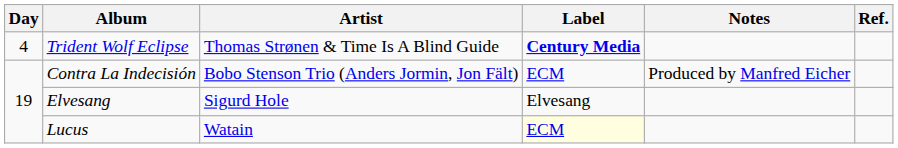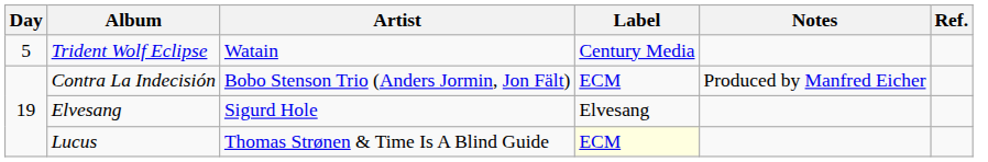Trident Wolf Eclipse | Day: 4 -> 5
Trident Wolf Eclipse | Artist: Thomas Strønen & Time Is A Blind Guide -> Watain
Trident Wolf Eclipse | Label: bold -> normal
Lucus | Artist: Watain -> Thomas Strønen & Time Is A Blind Guide
